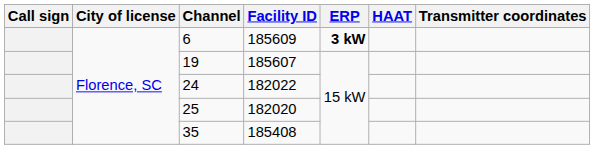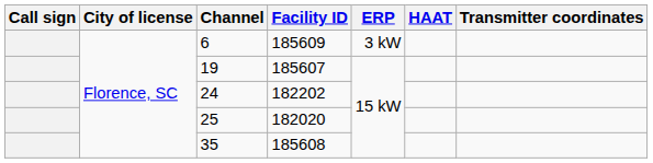6 | ERP: bold -> normal
24 | Facility ID: 182022 -> 182202
35 | Facility ID: 185408 -> 185608
